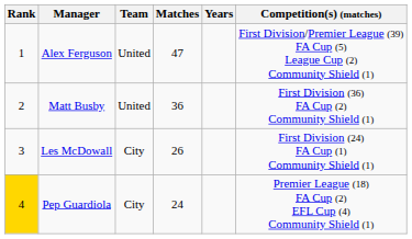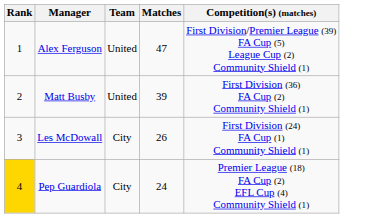- column: Years
Matt Busby | Matches: 36 -> 39
